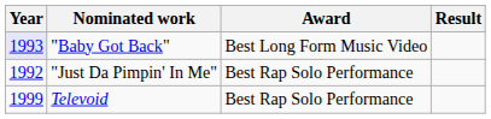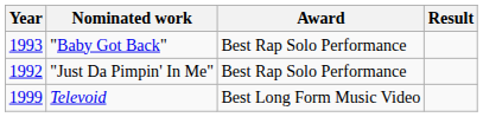"Baby Got Back" | Year: lavender background -> no background
"Baby Got Back" | Award: Best Long Form Music Video -> Best Rap Solo Performance
Televoid | Award: Best Rap Solo Performance -> Best Long Form Music Video
